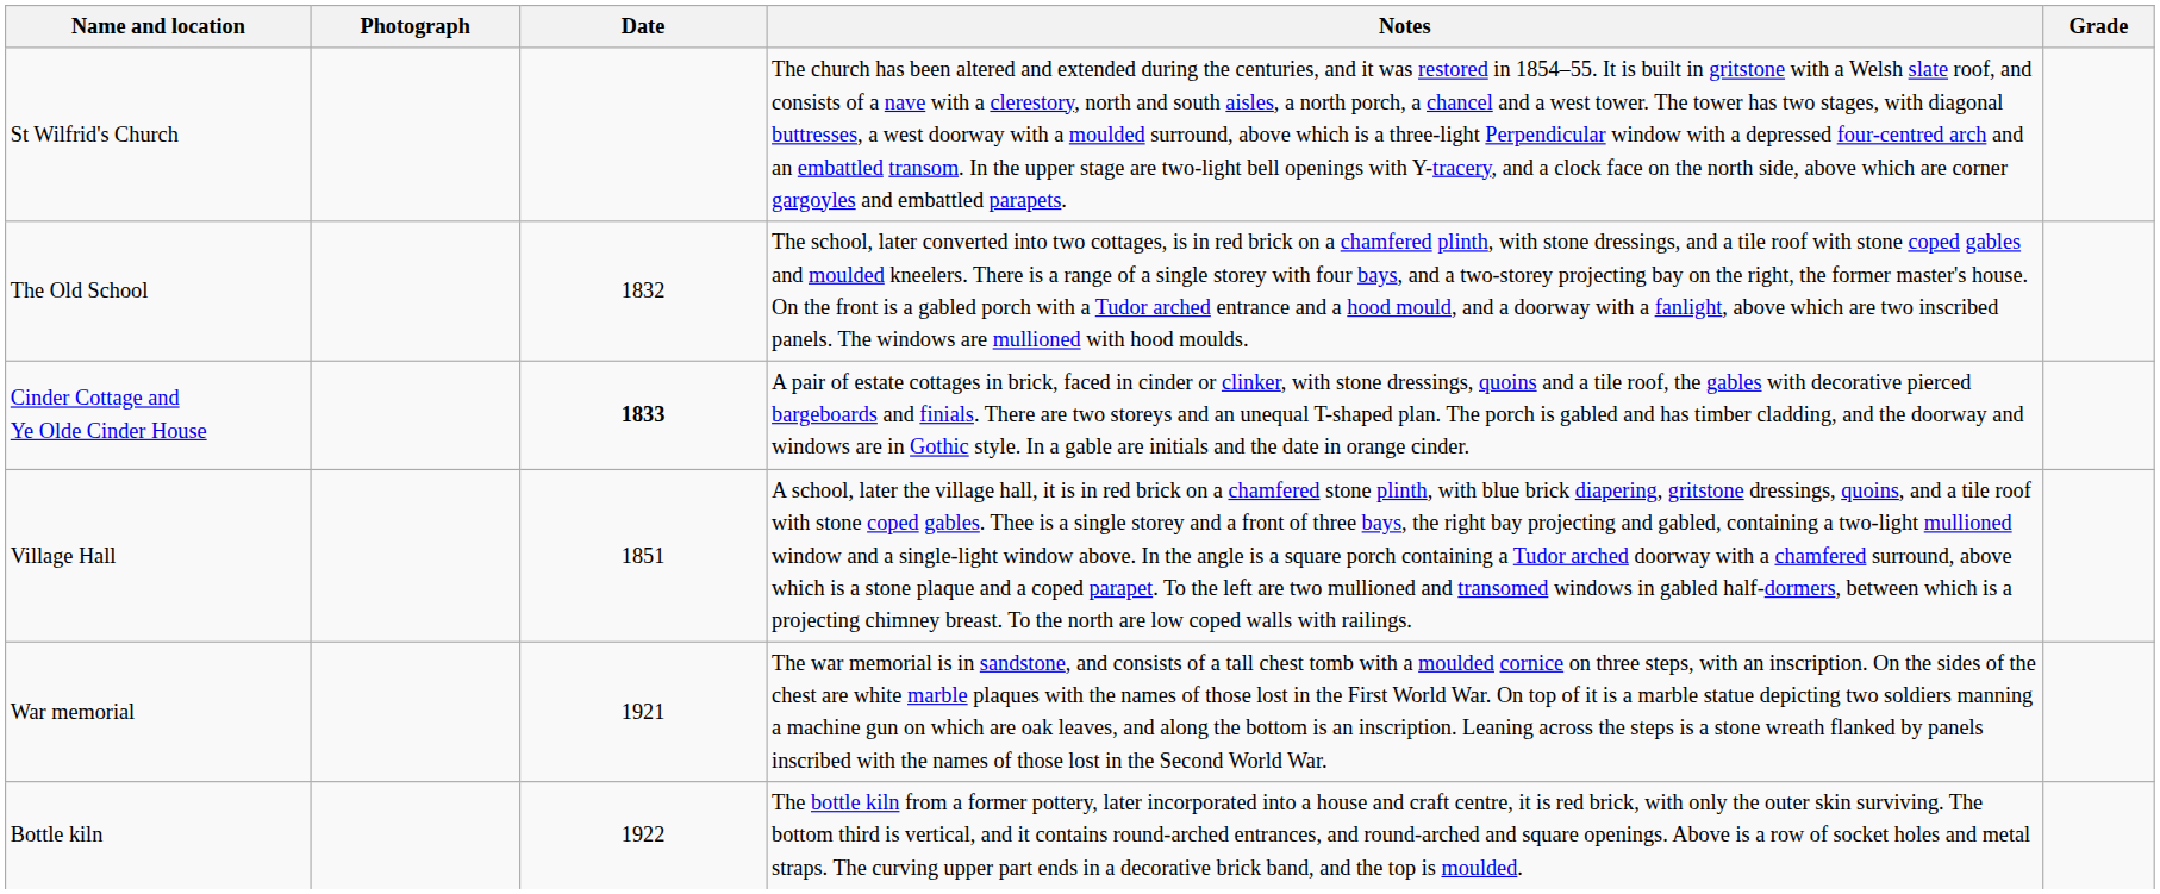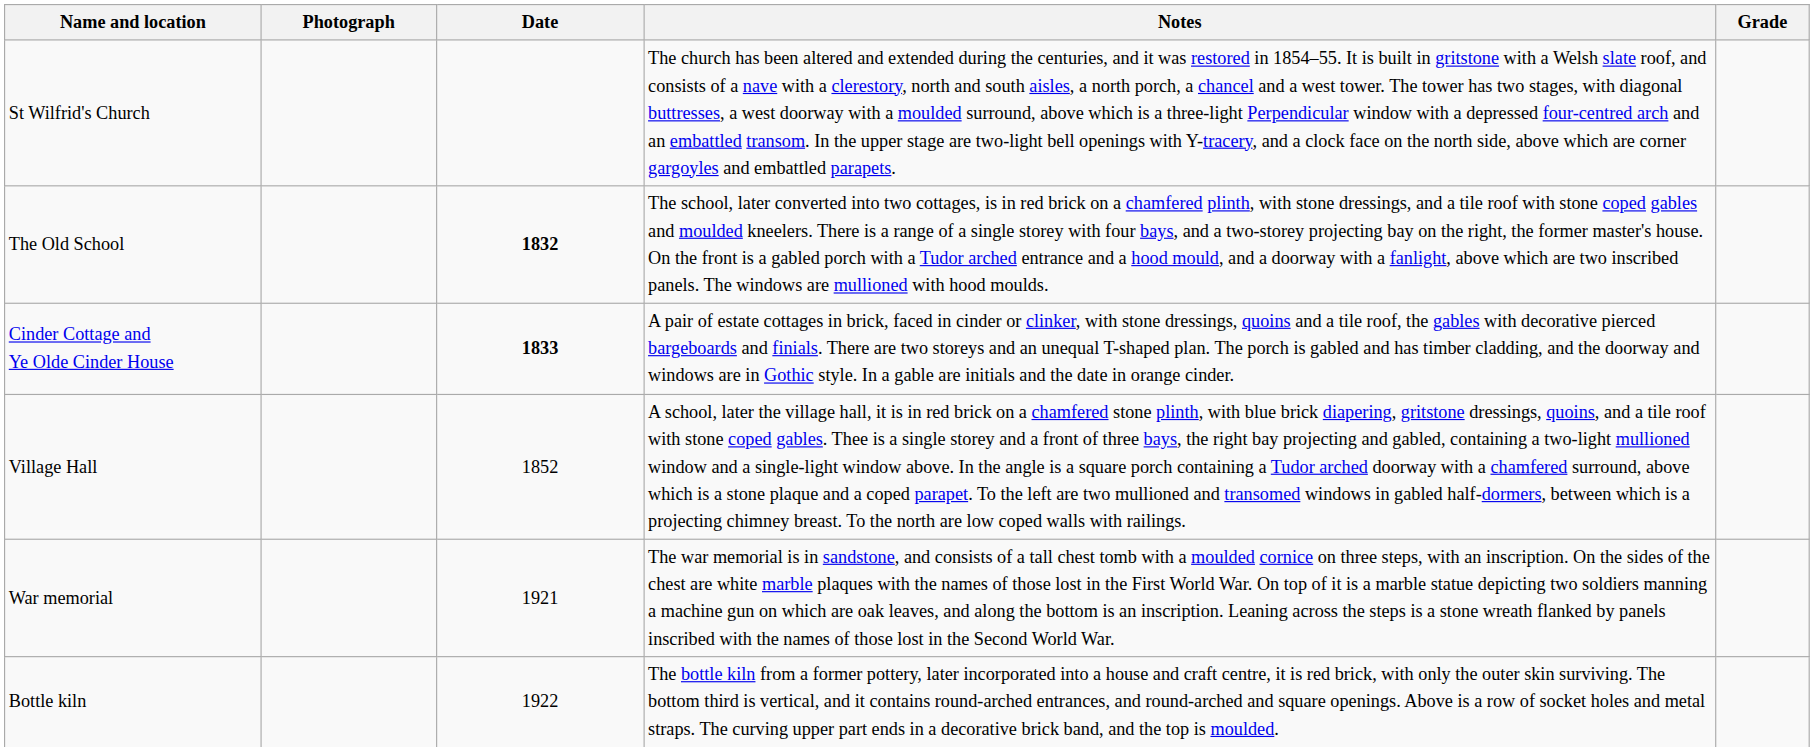The Old School | Date: normal -> bold
Village Hall | Date: 1851 -> 1852
